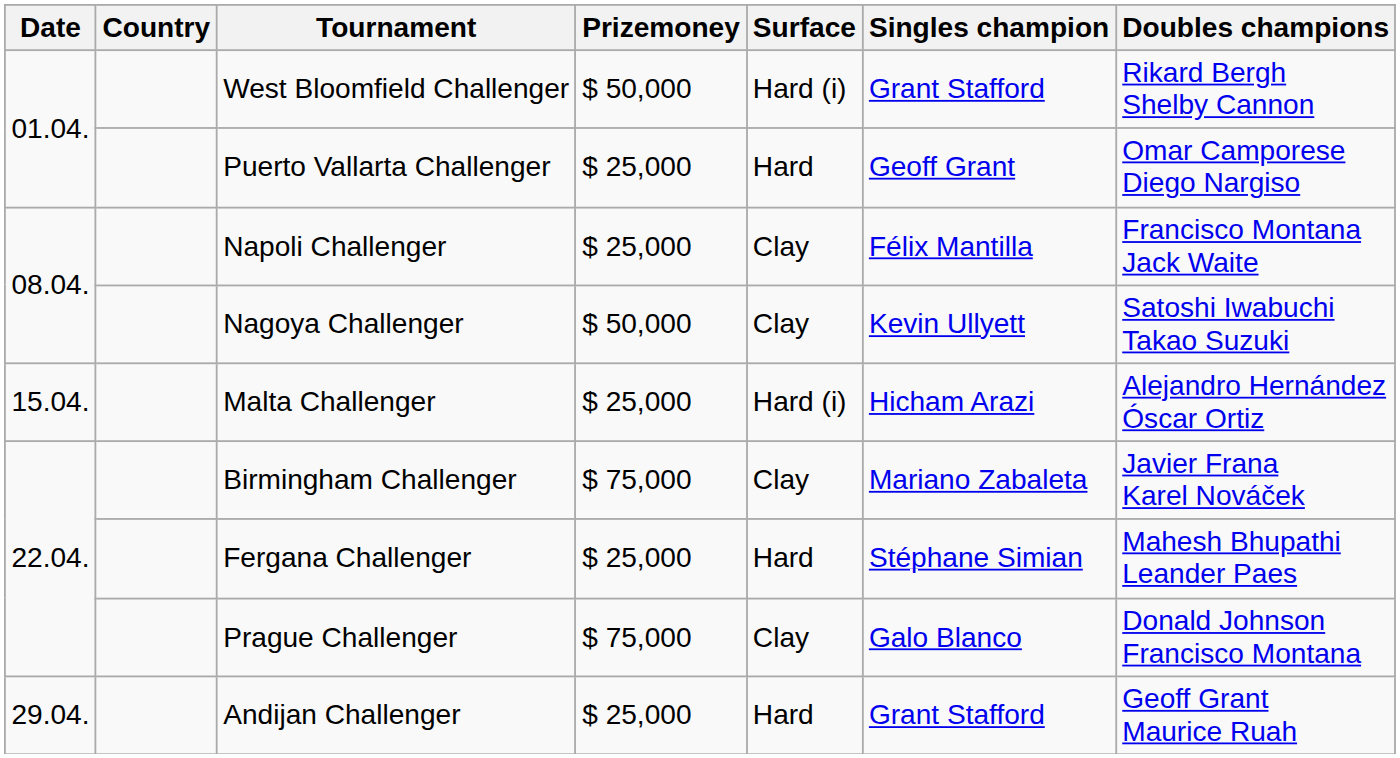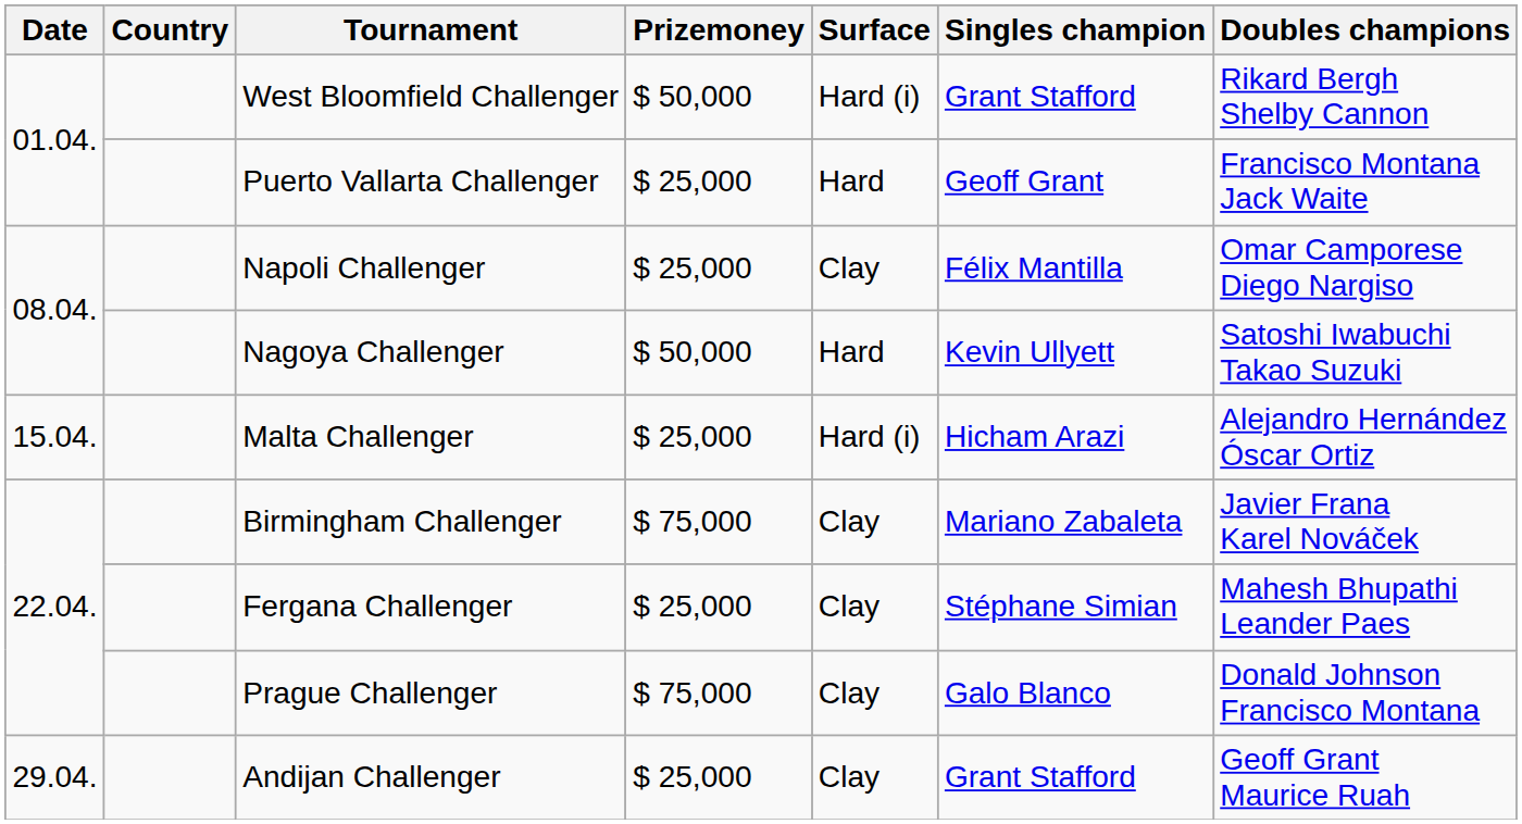Puerto Vallarta Challenger | Doubles champions: Omar Camporese Diego Nargiso -> Francisco Montana Jack Waite
Napoli Challenger | Doubles champions: Francisco Montana Jack Waite -> Omar Camporese Diego Nargiso
Nagoya Challenger | Surface: Clay -> Hard
Fergana Challenger | Surface: Hard -> Clay
Andijan Challenger | Surface: Hard -> Clay
